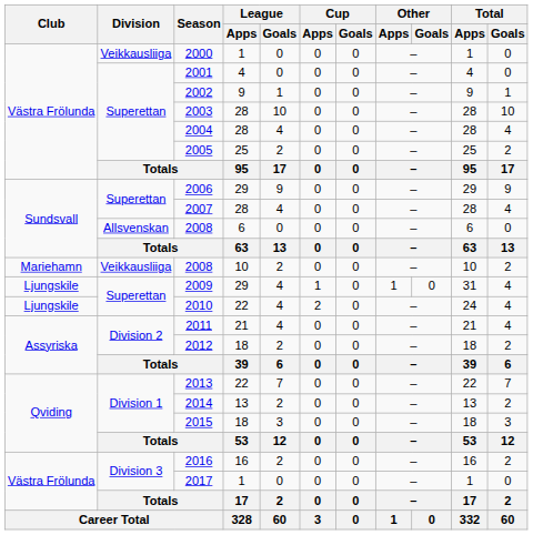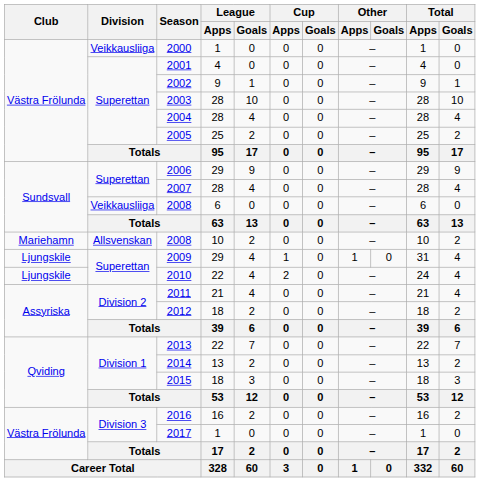2008 / 6 | Division: Allsvenskan -> Veikkausliiga
2008 / 10 | Division: Veikkausliiga -> Allsvenskan
